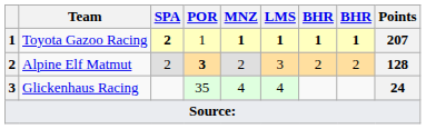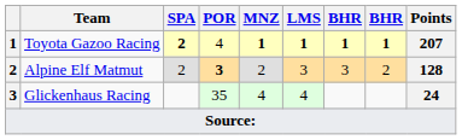Toyota Gazoo Racing | POR: 1 -> 4
Alpine Elf Matmut | column 7: 2 -> 3
